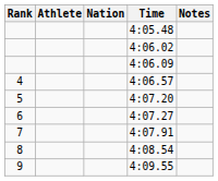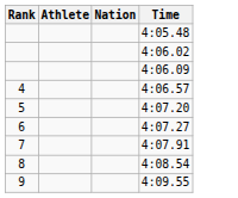- column: Notes
